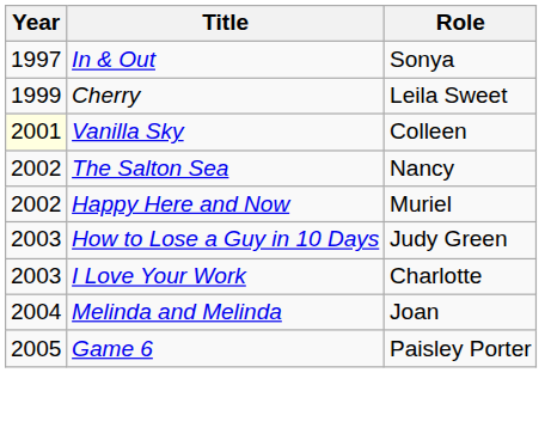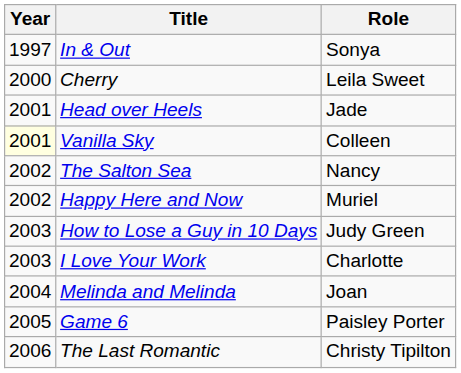Cherry | Year: 1999 -> 2000
+ row: 2001 | Head over Heels | Jade
+ row: 2006 | The Last Romantic | Christy Tipilton
